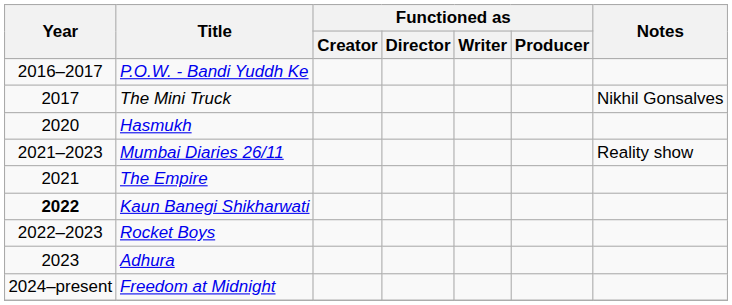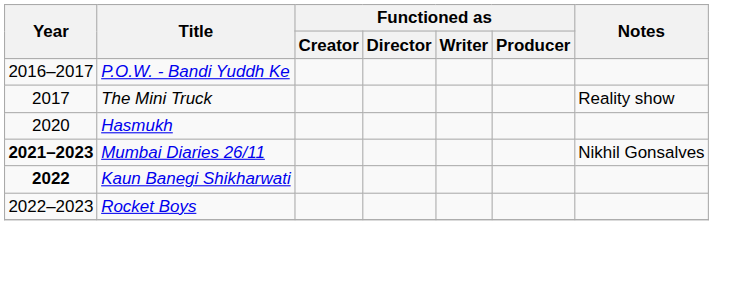The Mini Truck | Notes: Nikhil Gonsalves -> Reality show
Mumbai Diaries 26/11 | Year: normal -> bold
Mumbai Diaries 26/11 | Notes: Reality show -> Nikhil Gonsalves
- row: 2021 | The Empire
- row: 2023 | Adhura
- row: 2024–present | Freedom at Midnight
